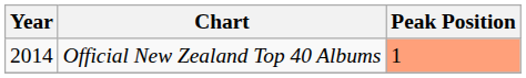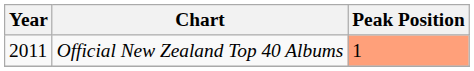Official New Zealand Top 40 Albums | Year: 2014 -> 2011
